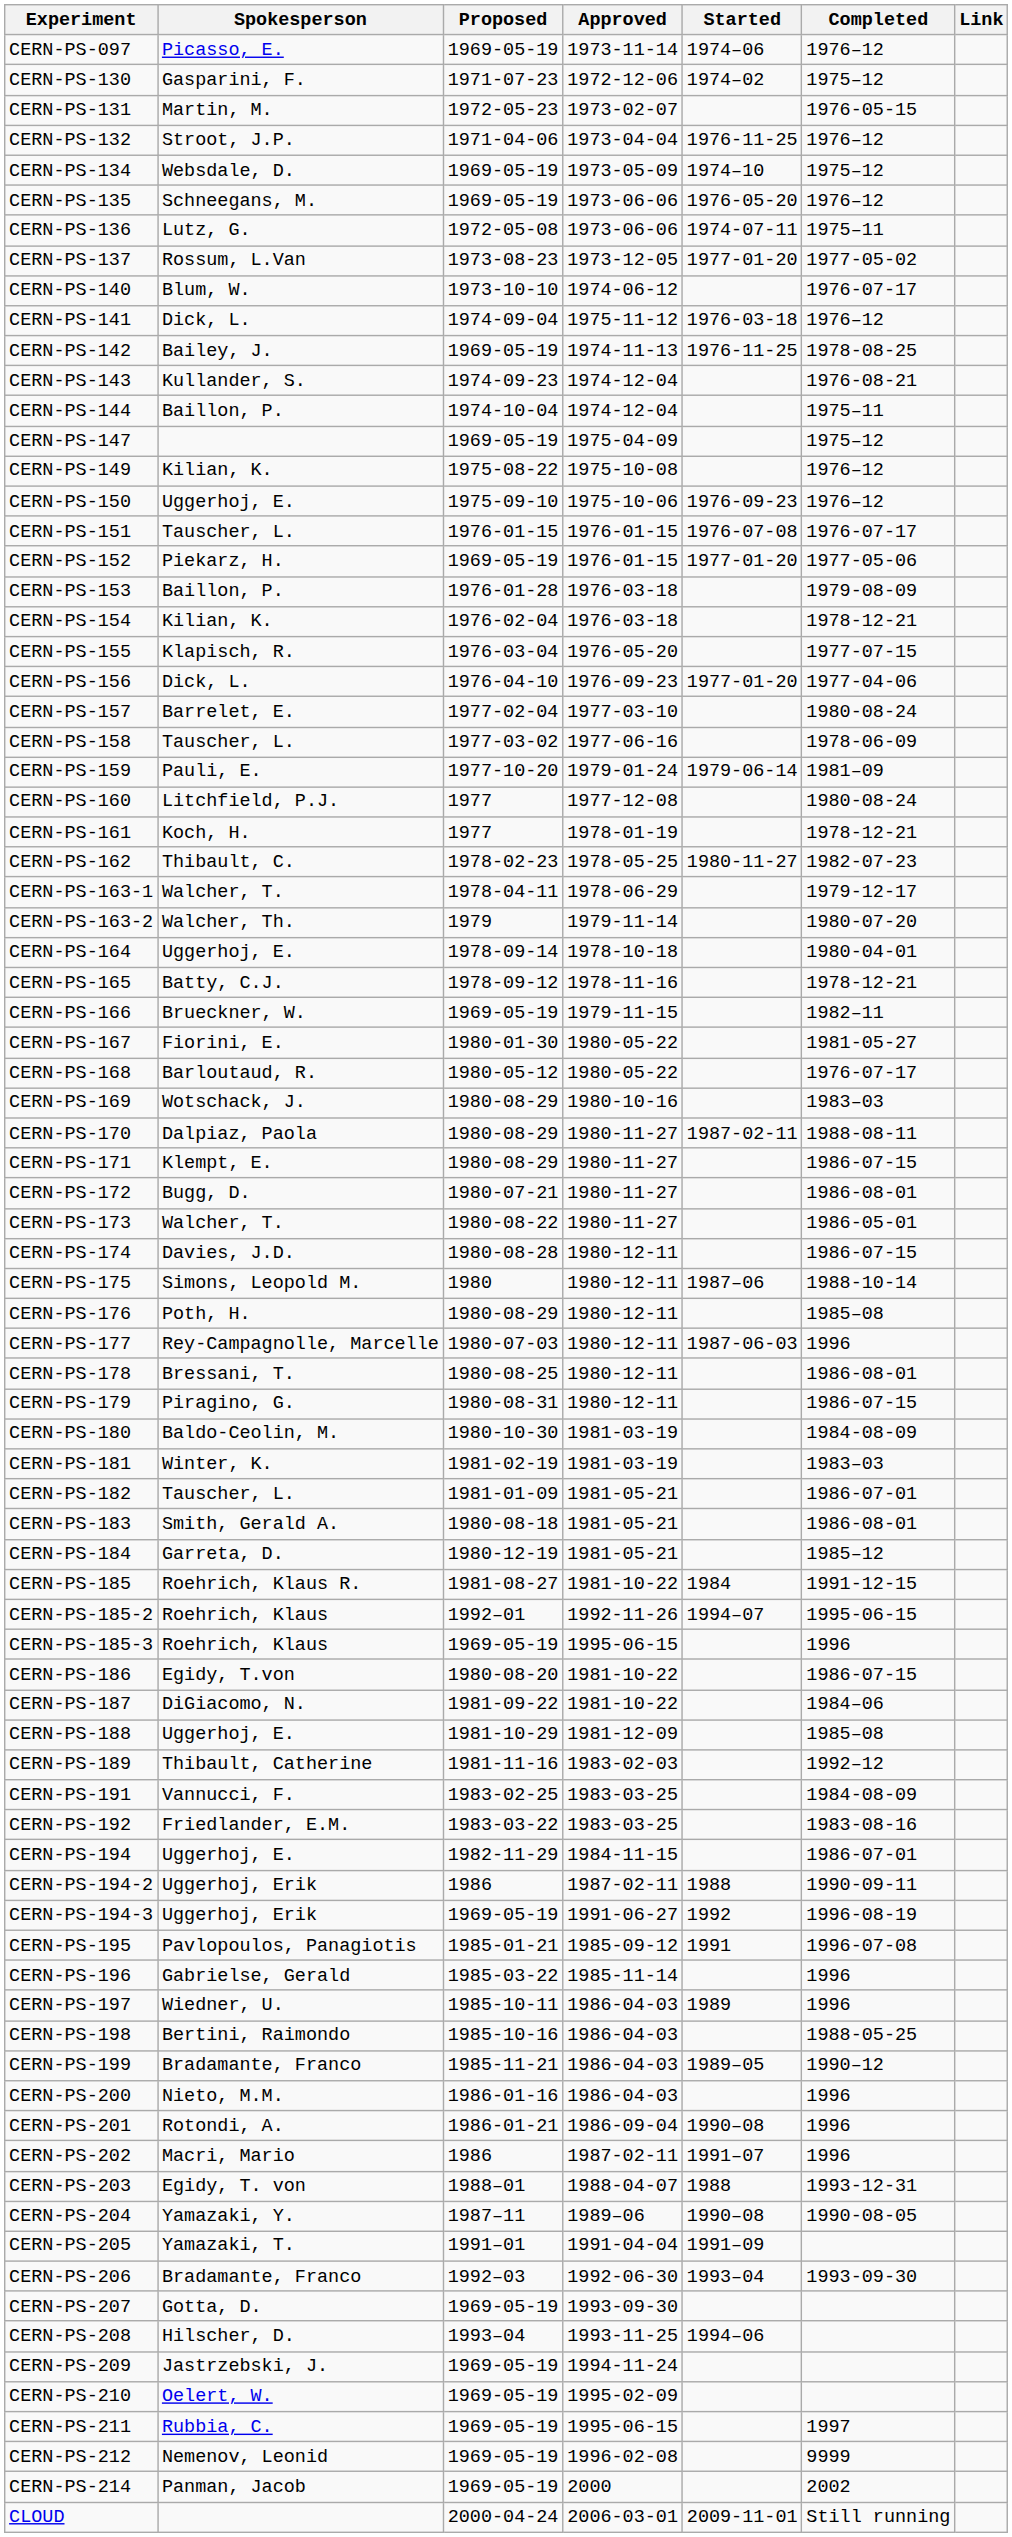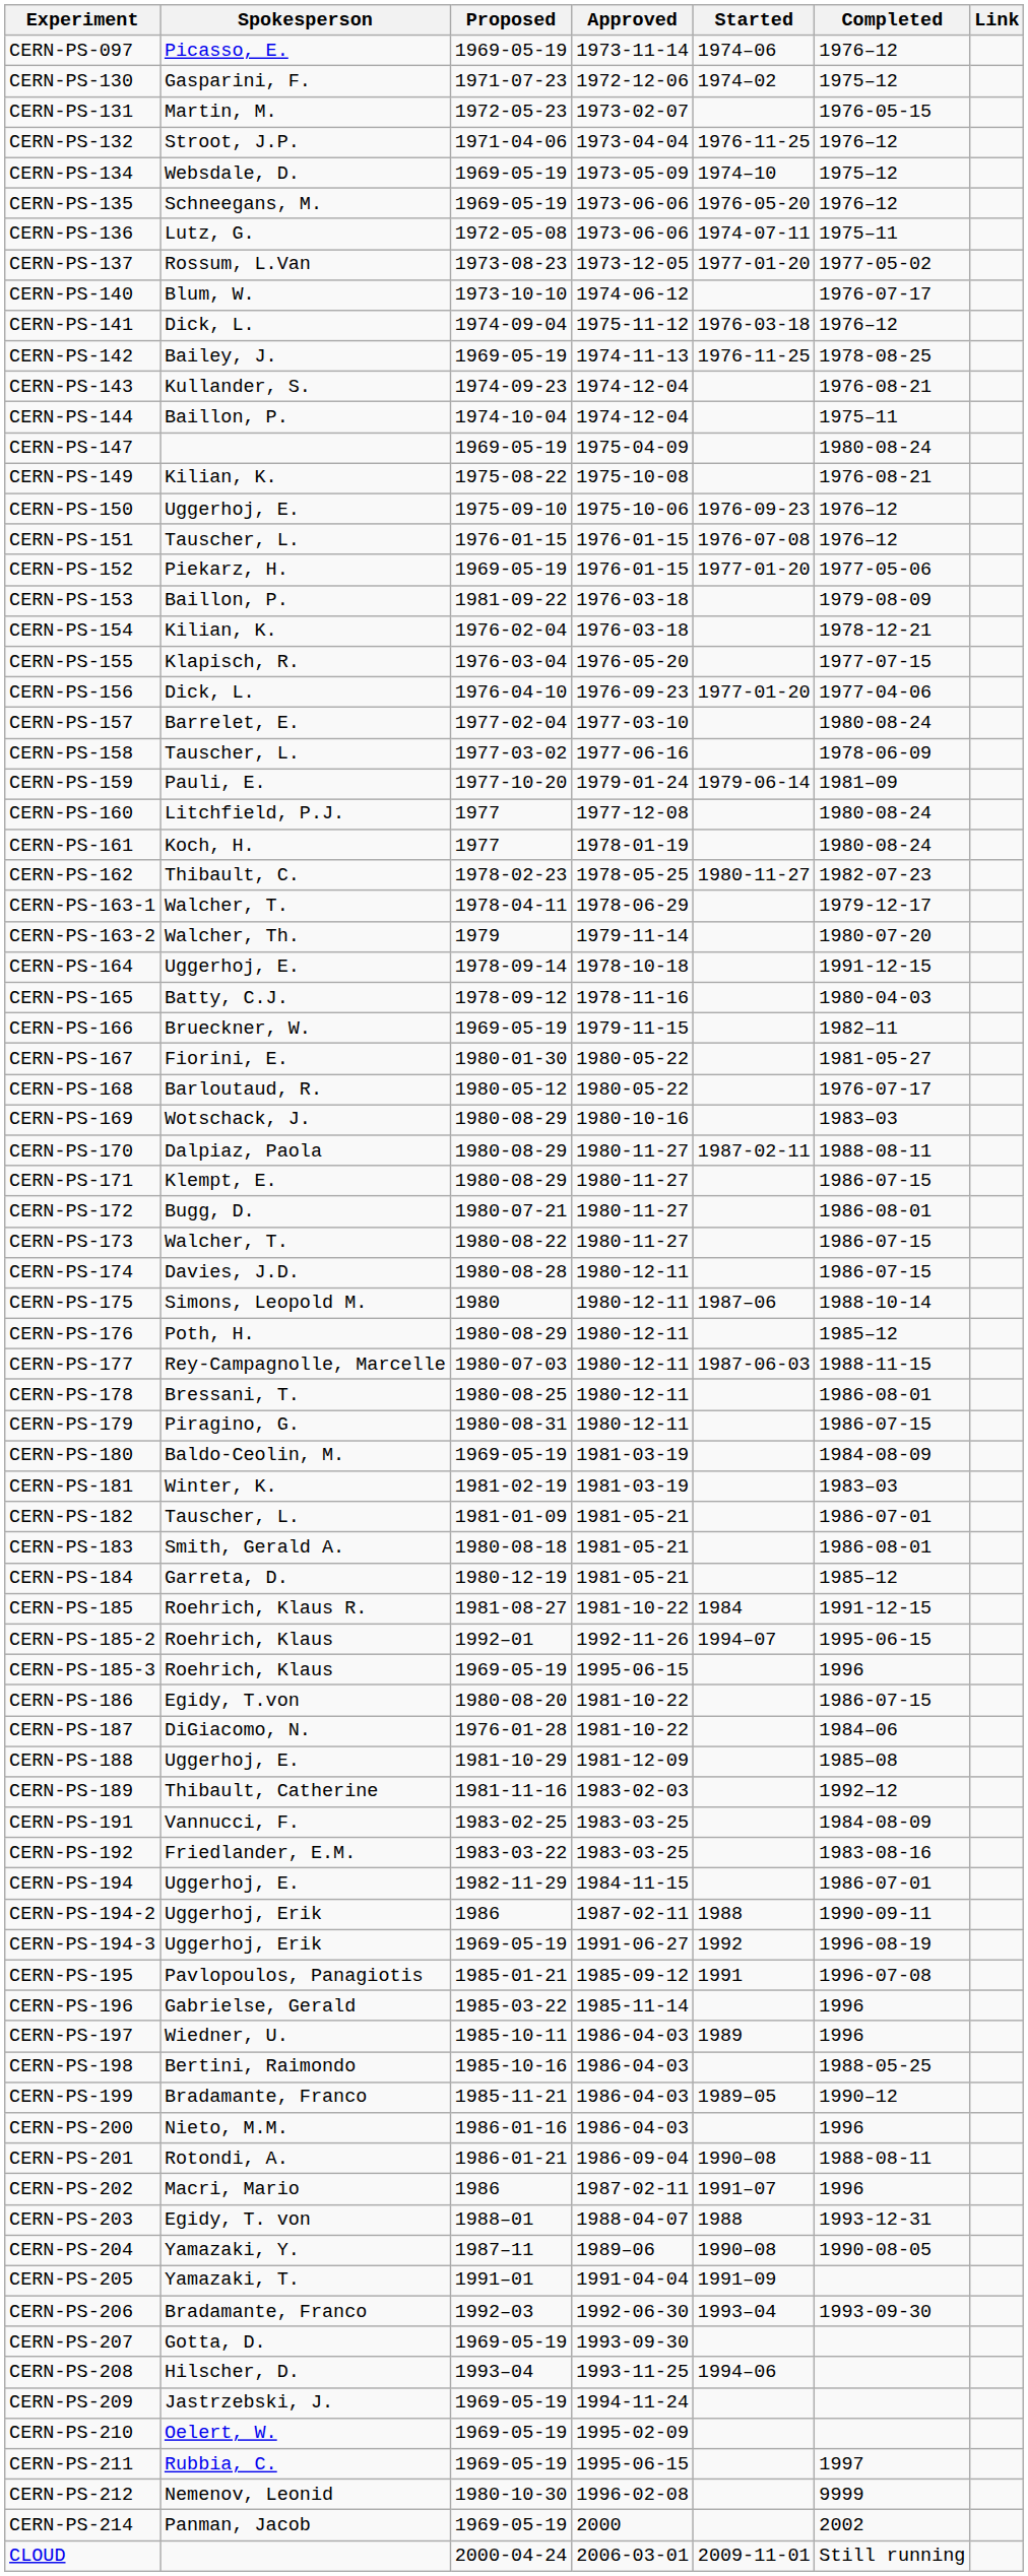CERN-PS-147 | Completed: 1975–12 -> 1980-08-24
CERN-PS-149 | Completed: 1976–12 -> 1976-08-21
CERN-PS-151 | Completed: 1976-07-17 -> 1976–12
CERN-PS-153 | Proposed: 1976-01-28 -> 1981-09-22
CERN-PS-161 | Completed: 1978-12-21 -> 1980-08-24
CERN-PS-164 | Completed: 1980-04-01 -> 1991-12-15
CERN-PS-165 | Completed: 1978-12-21 -> 1980-04-03
CERN-PS-173 | Completed: 1986-05-01 -> 1986-07-15
CERN-PS-176 | Completed: 1985–08 -> 1985–12
CERN-PS-177 | Completed: 1996 -> 1988-11-15
CERN-PS-180 | Proposed: 1980-10-30 -> 1969-05-19
CERN-PS-187 | Proposed: 1981-09-22 -> 1976-01-28
CERN-PS-201 | Completed: 1996 -> 1988-08-11
CERN-PS-212 | Proposed: 1969-05-19 -> 1980-10-30
